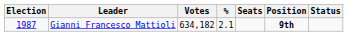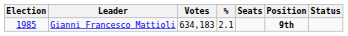Gianni Francesco Mattioli | Election: 1987 -> 1985
Gianni Francesco Mattioli | Votes: 634,182 -> 634,183
